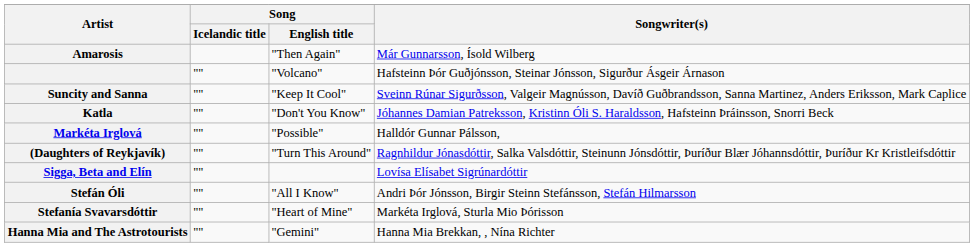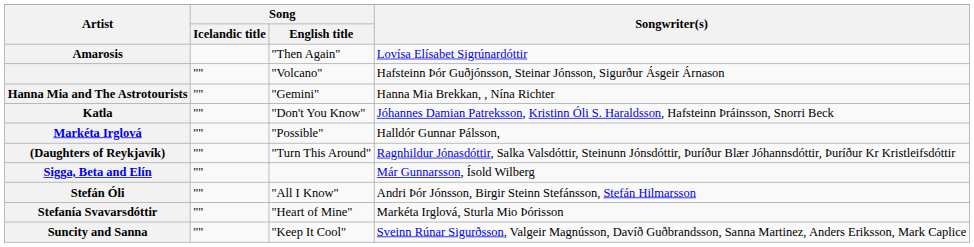Amarosis | Songwriter(s): Már Gunnarsson, Ísold Wilberg -> Lovísa Elísabet Sigrúnardóttir
rows swapped: Hanna Mia and The Astrotourists <-> Suncity and Sanna
Sigga, Beta and Elín | Songwriter(s): Lovísa Elísabet Sigrúnardóttir -> Már Gunnarsson, Ísold Wilberg
